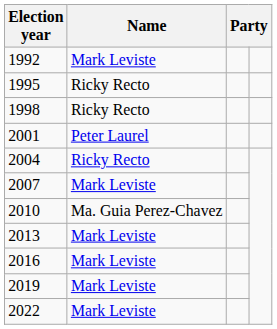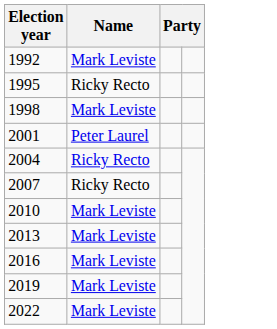1998 | Name: Ricky Recto -> Mark Leviste
2007 | Name: Mark Leviste -> Ricky Recto
2010 | Name: Ma. Guia Perez-Chavez -> Mark Leviste
